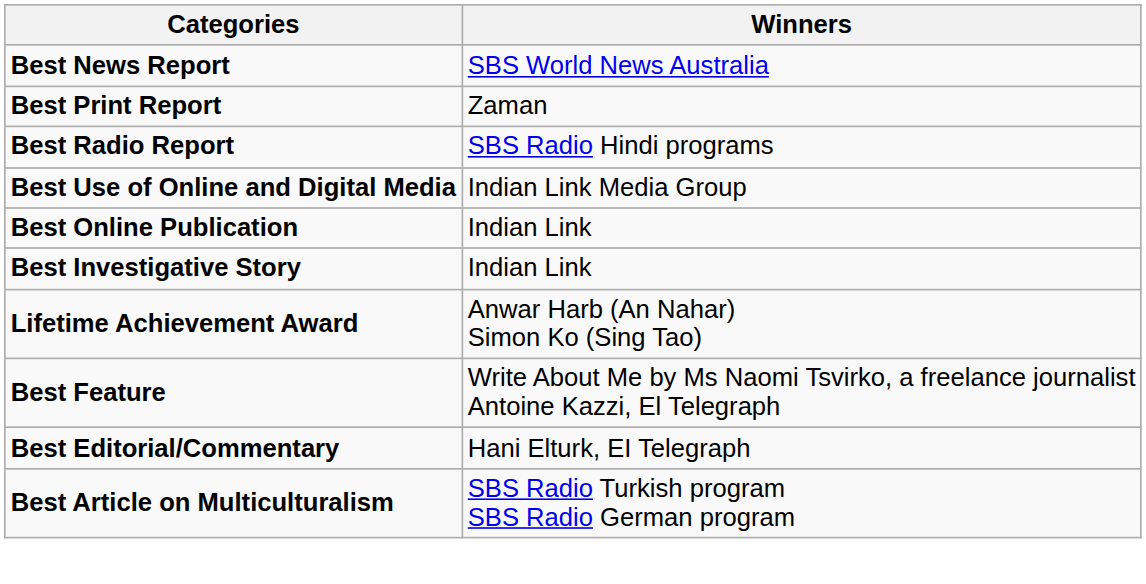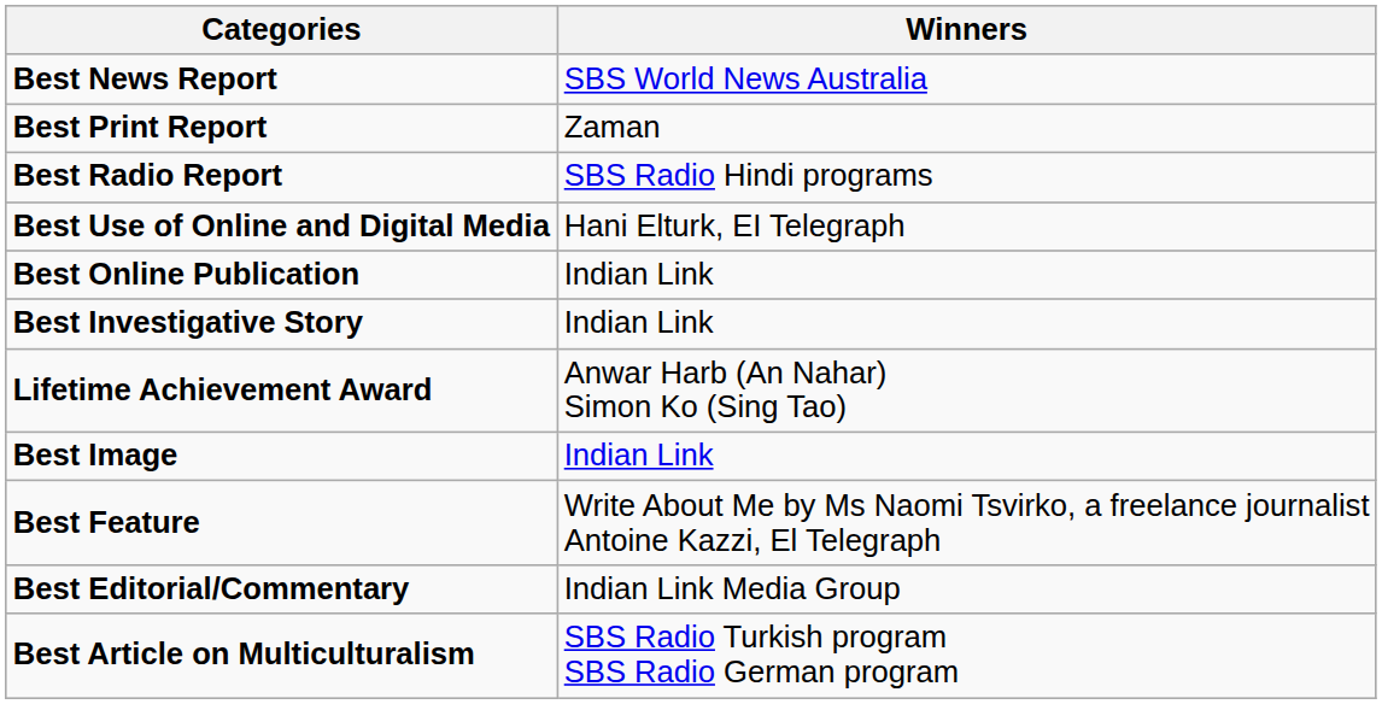Best Use of Online and Digital Media | Winners: Indian Link Media Group -> Hani Elturk, EI Telegraph
+ row: Best Image | Indian Link
Best Editorial/Commentary | Winners: Hani Elturk, EI Telegraph -> Indian Link Media Group
